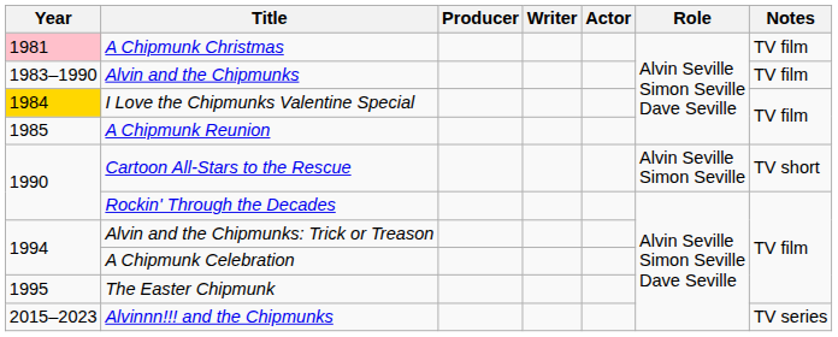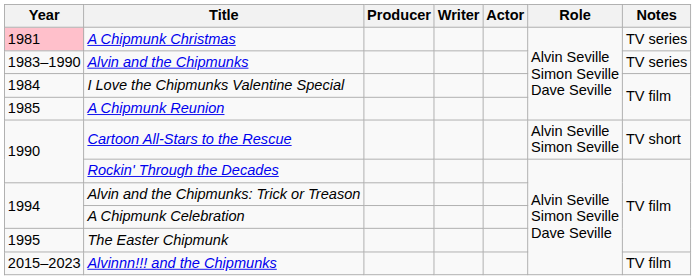A Chipmunk Christmas | Notes: TV film -> TV series
Alvin and the Chipmunks | Notes: TV film -> TV series
I Love the Chipmunks Valentine Special | Year: gold background -> no background
Alvinnn!!! and the Chipmunks | Notes: TV series -> TV film
